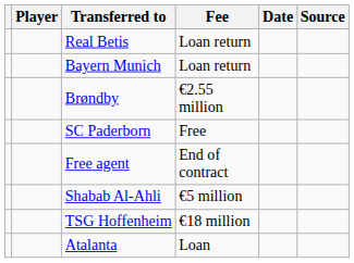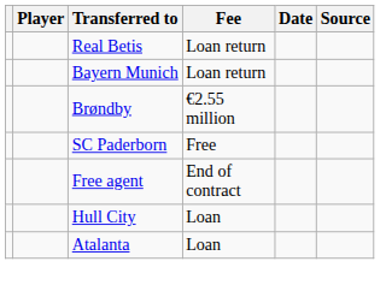- row: Shabab Al-Ahli | €5 million
- row: TSG Hoffenheim | €18 million
+ row: Hull City | Loan
